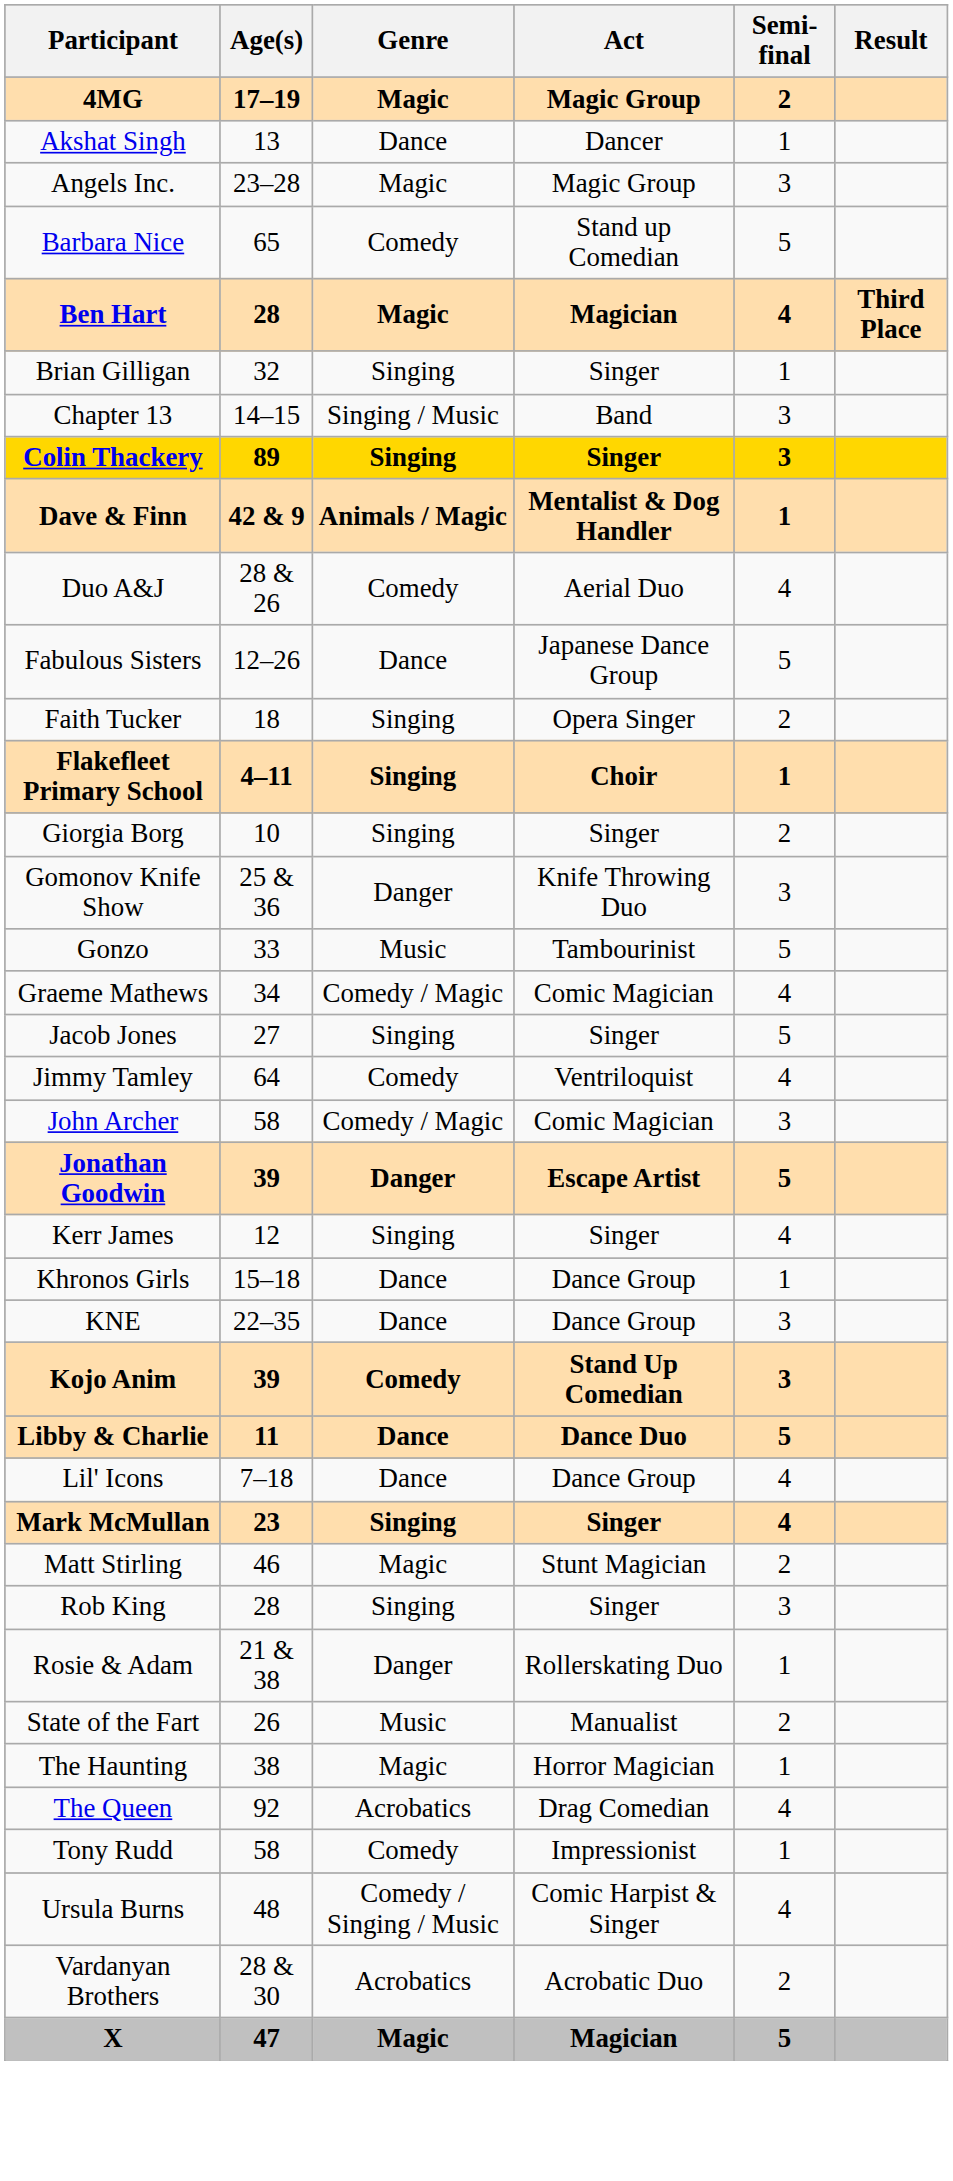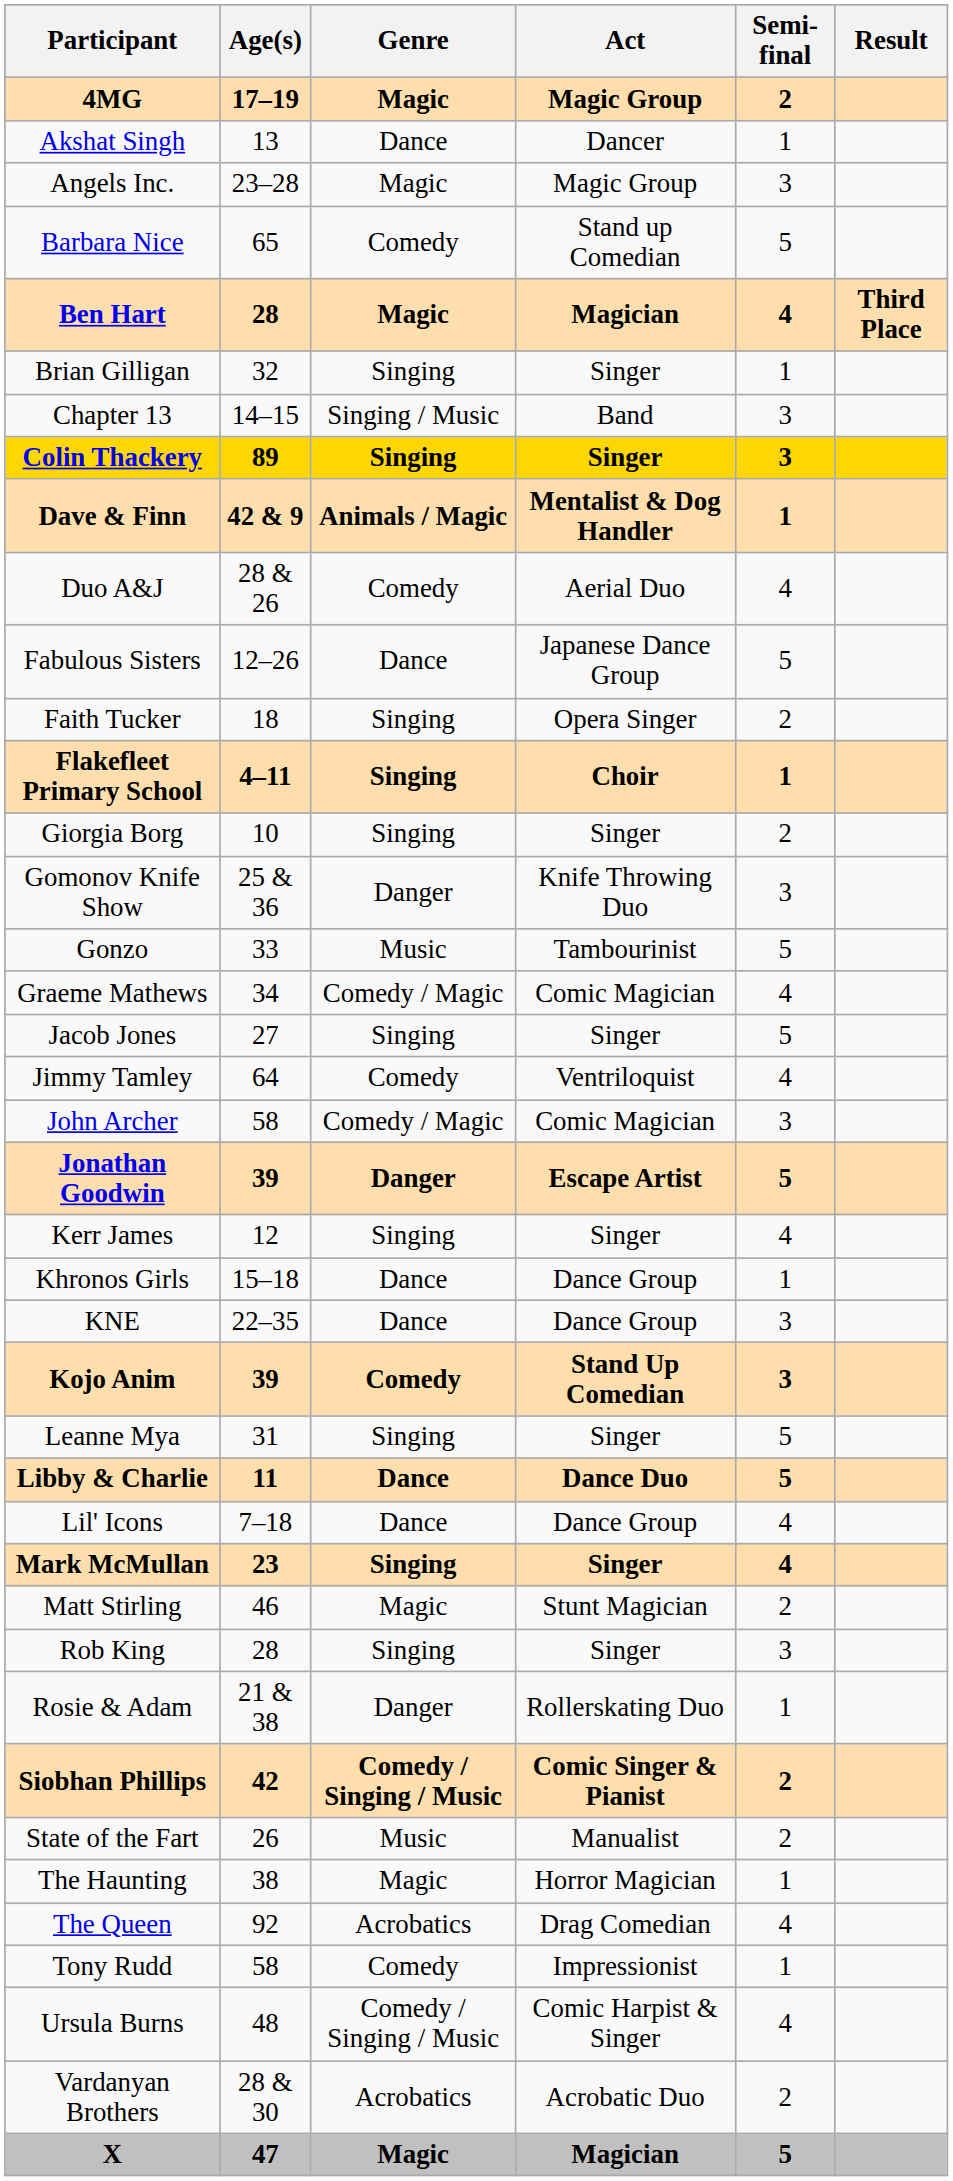+ row: Leanne Mya | 31 | Singing | Singer | 5
+ row: Siobhan Phillips | 42 | Comedy / Singing / Music | Comic Singer & Pianist | 2
